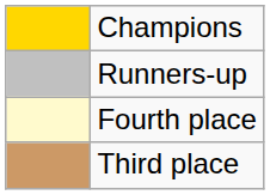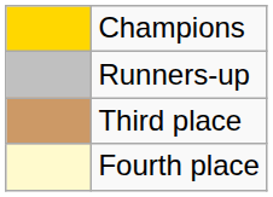rows swapped: Third place <-> Fourth place
